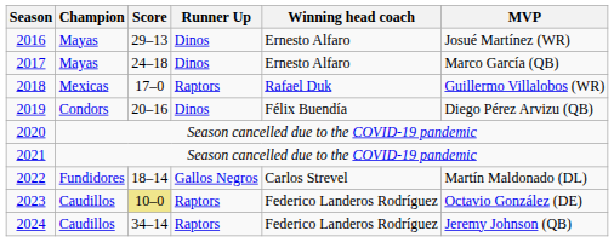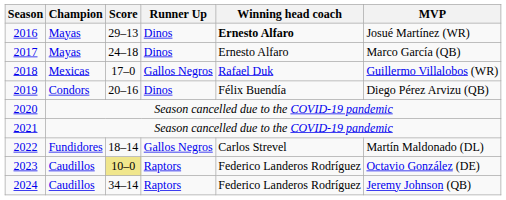2016 | Winning head coach: normal -> bold
2018 | Runner Up: Raptors -> Gallos Negros
